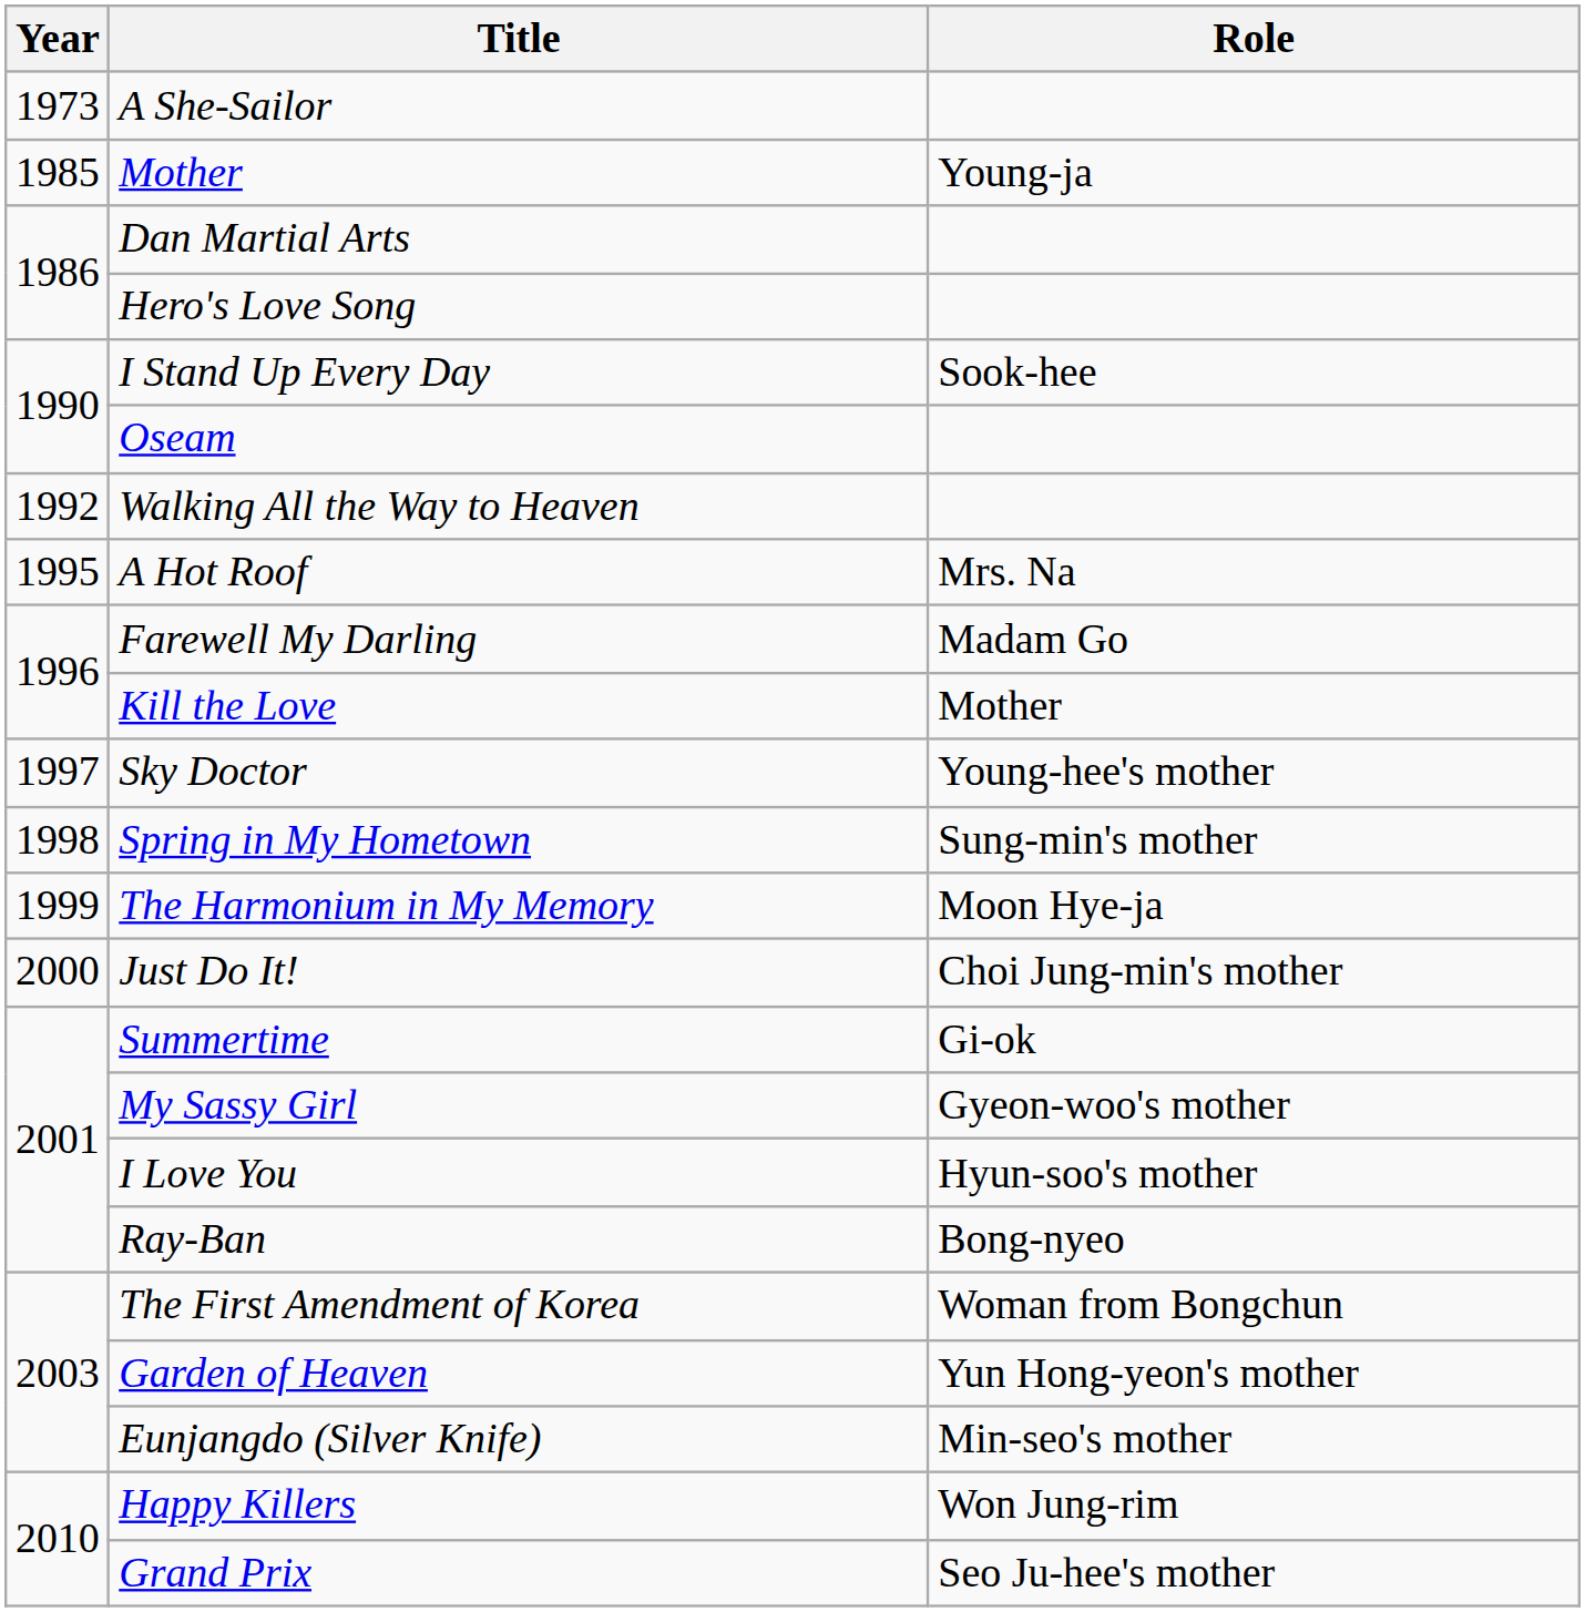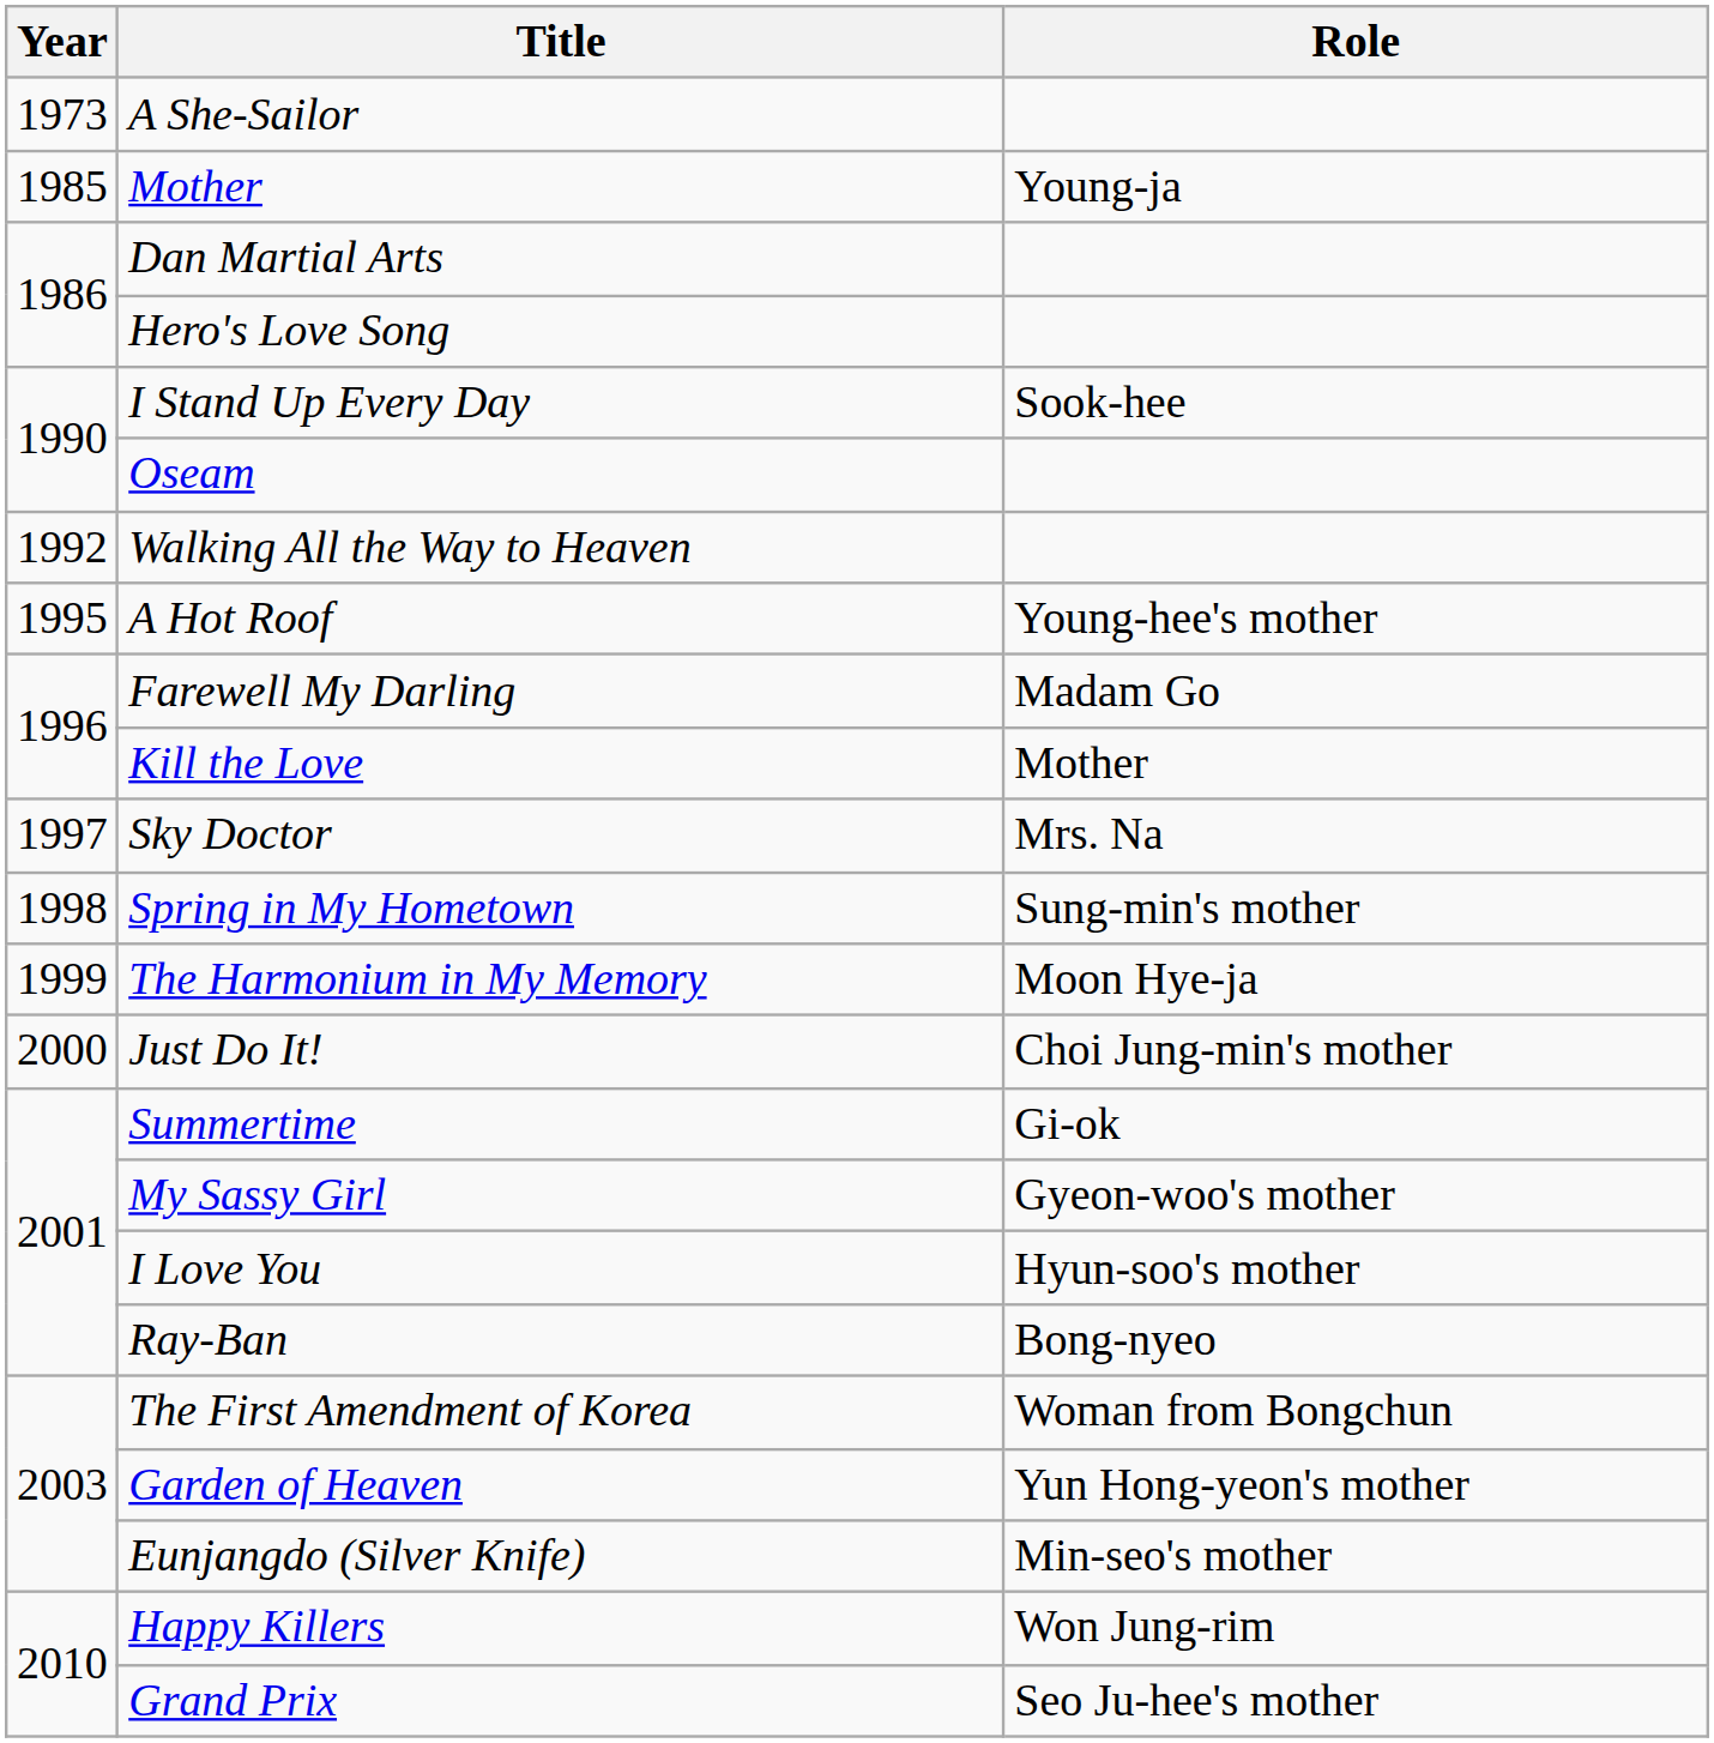A Hot Roof | Role: Mrs. Na -> Young-hee's mother
Sky Doctor | Role: Young-hee's mother -> Mrs. Na
